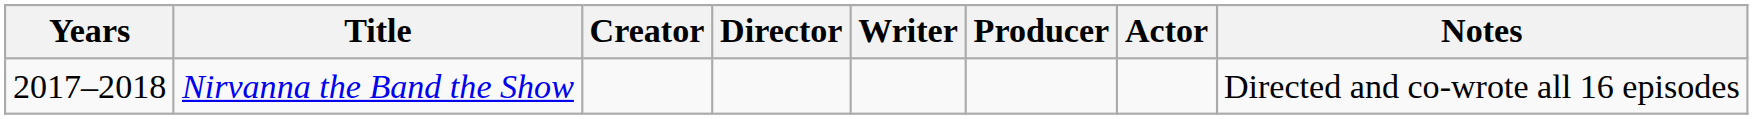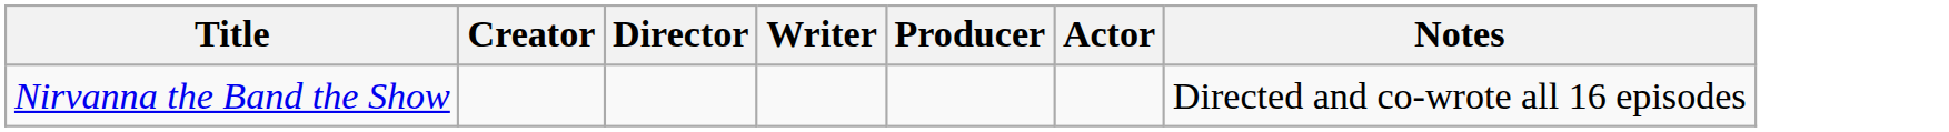- column: Years | 2017–2018
